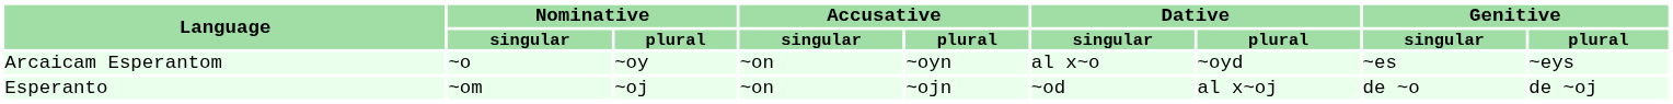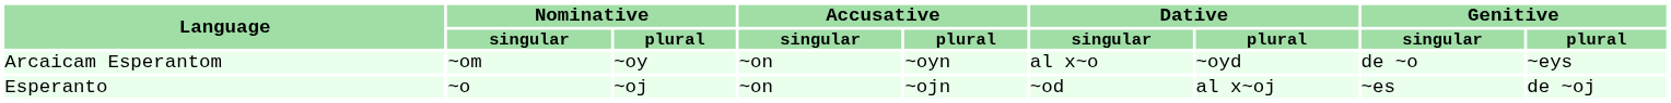Arcaicam Esperantom | Nominative / singular: ~o -> ~om
Arcaicam Esperantom | Genitive / singular: ~es -> de ~o
Esperanto | Nominative / singular: ~om -> ~o
Esperanto | Genitive / singular: de ~o -> ~es
